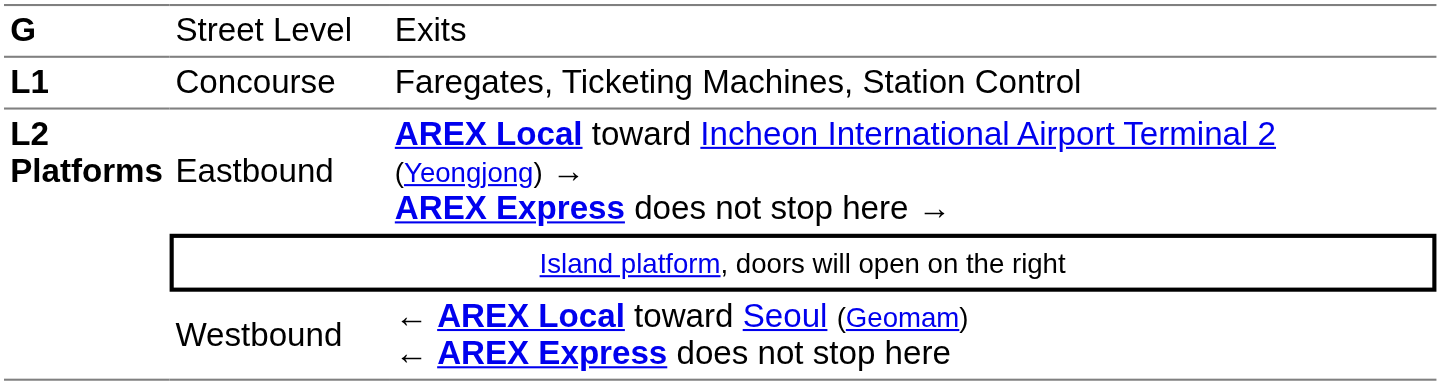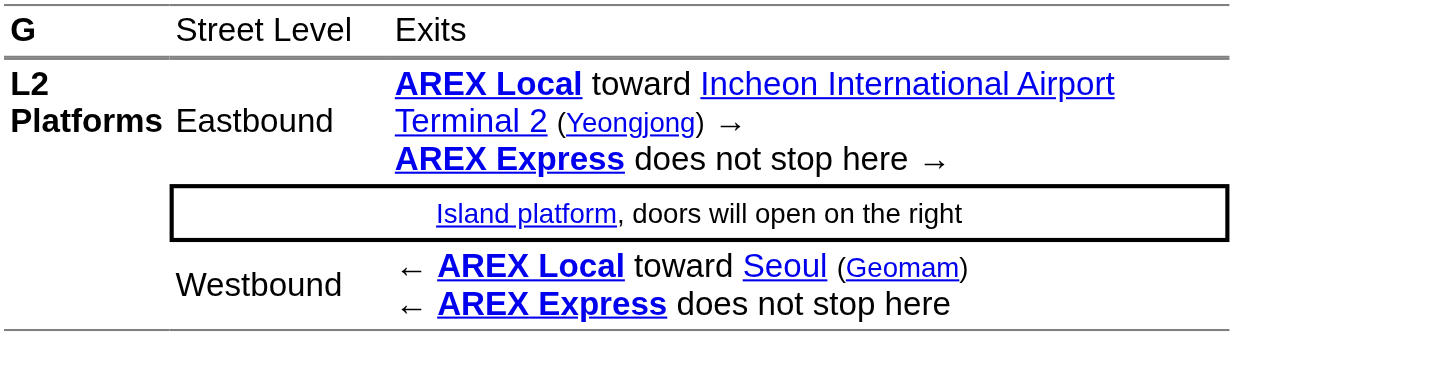- row: L1 | Concourse | Faregates, Ticketing Machines, Station Control
